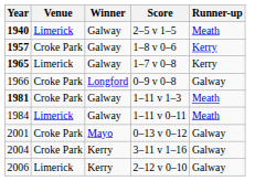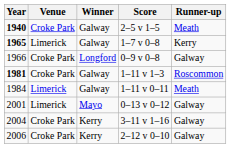1940 | Venue: Limerick -> Croke Park
- row: 1957 | Croke Park | Galway | 1–8 v 0–6 | Kerry
1981 | Runner-up: Meath -> Roscommon
2001 | Venue: Croke Park -> Limerick
2006 | Venue: Limerick -> Croke Park
